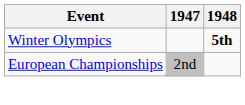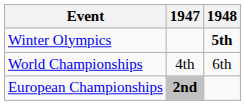+ row: World Championships | 4th | 6th
European Championships | 1947: normal -> bold
